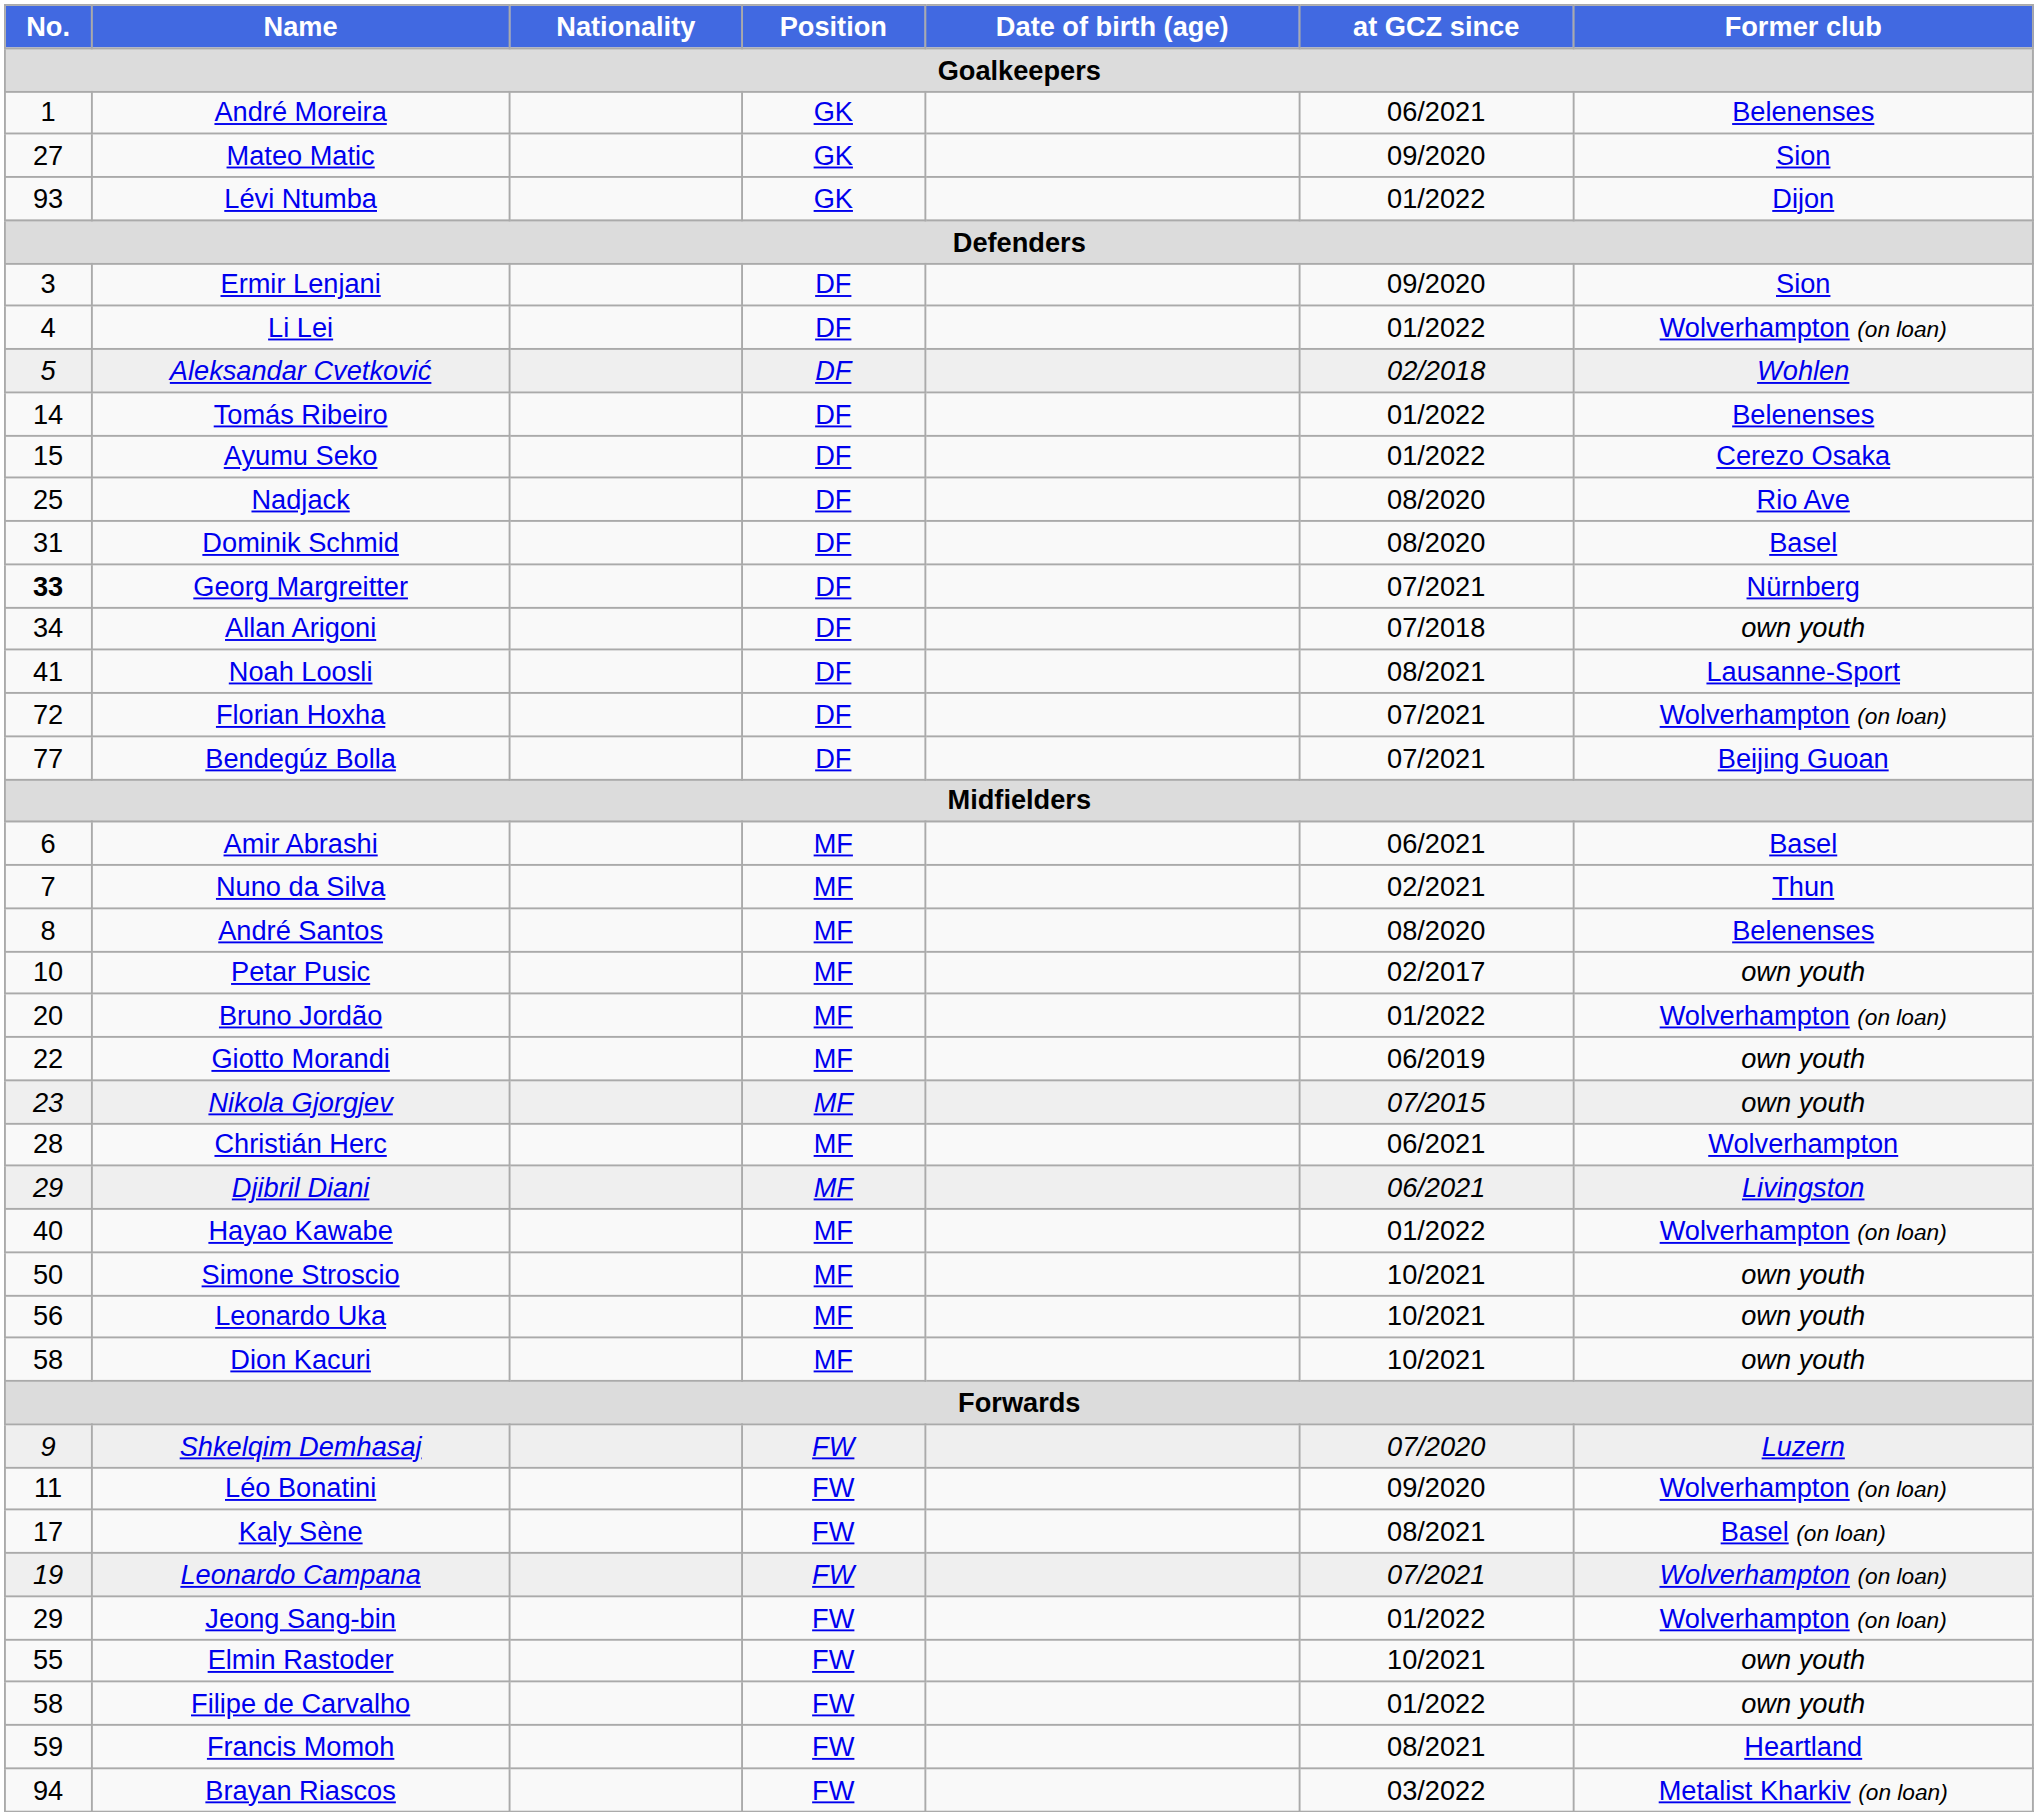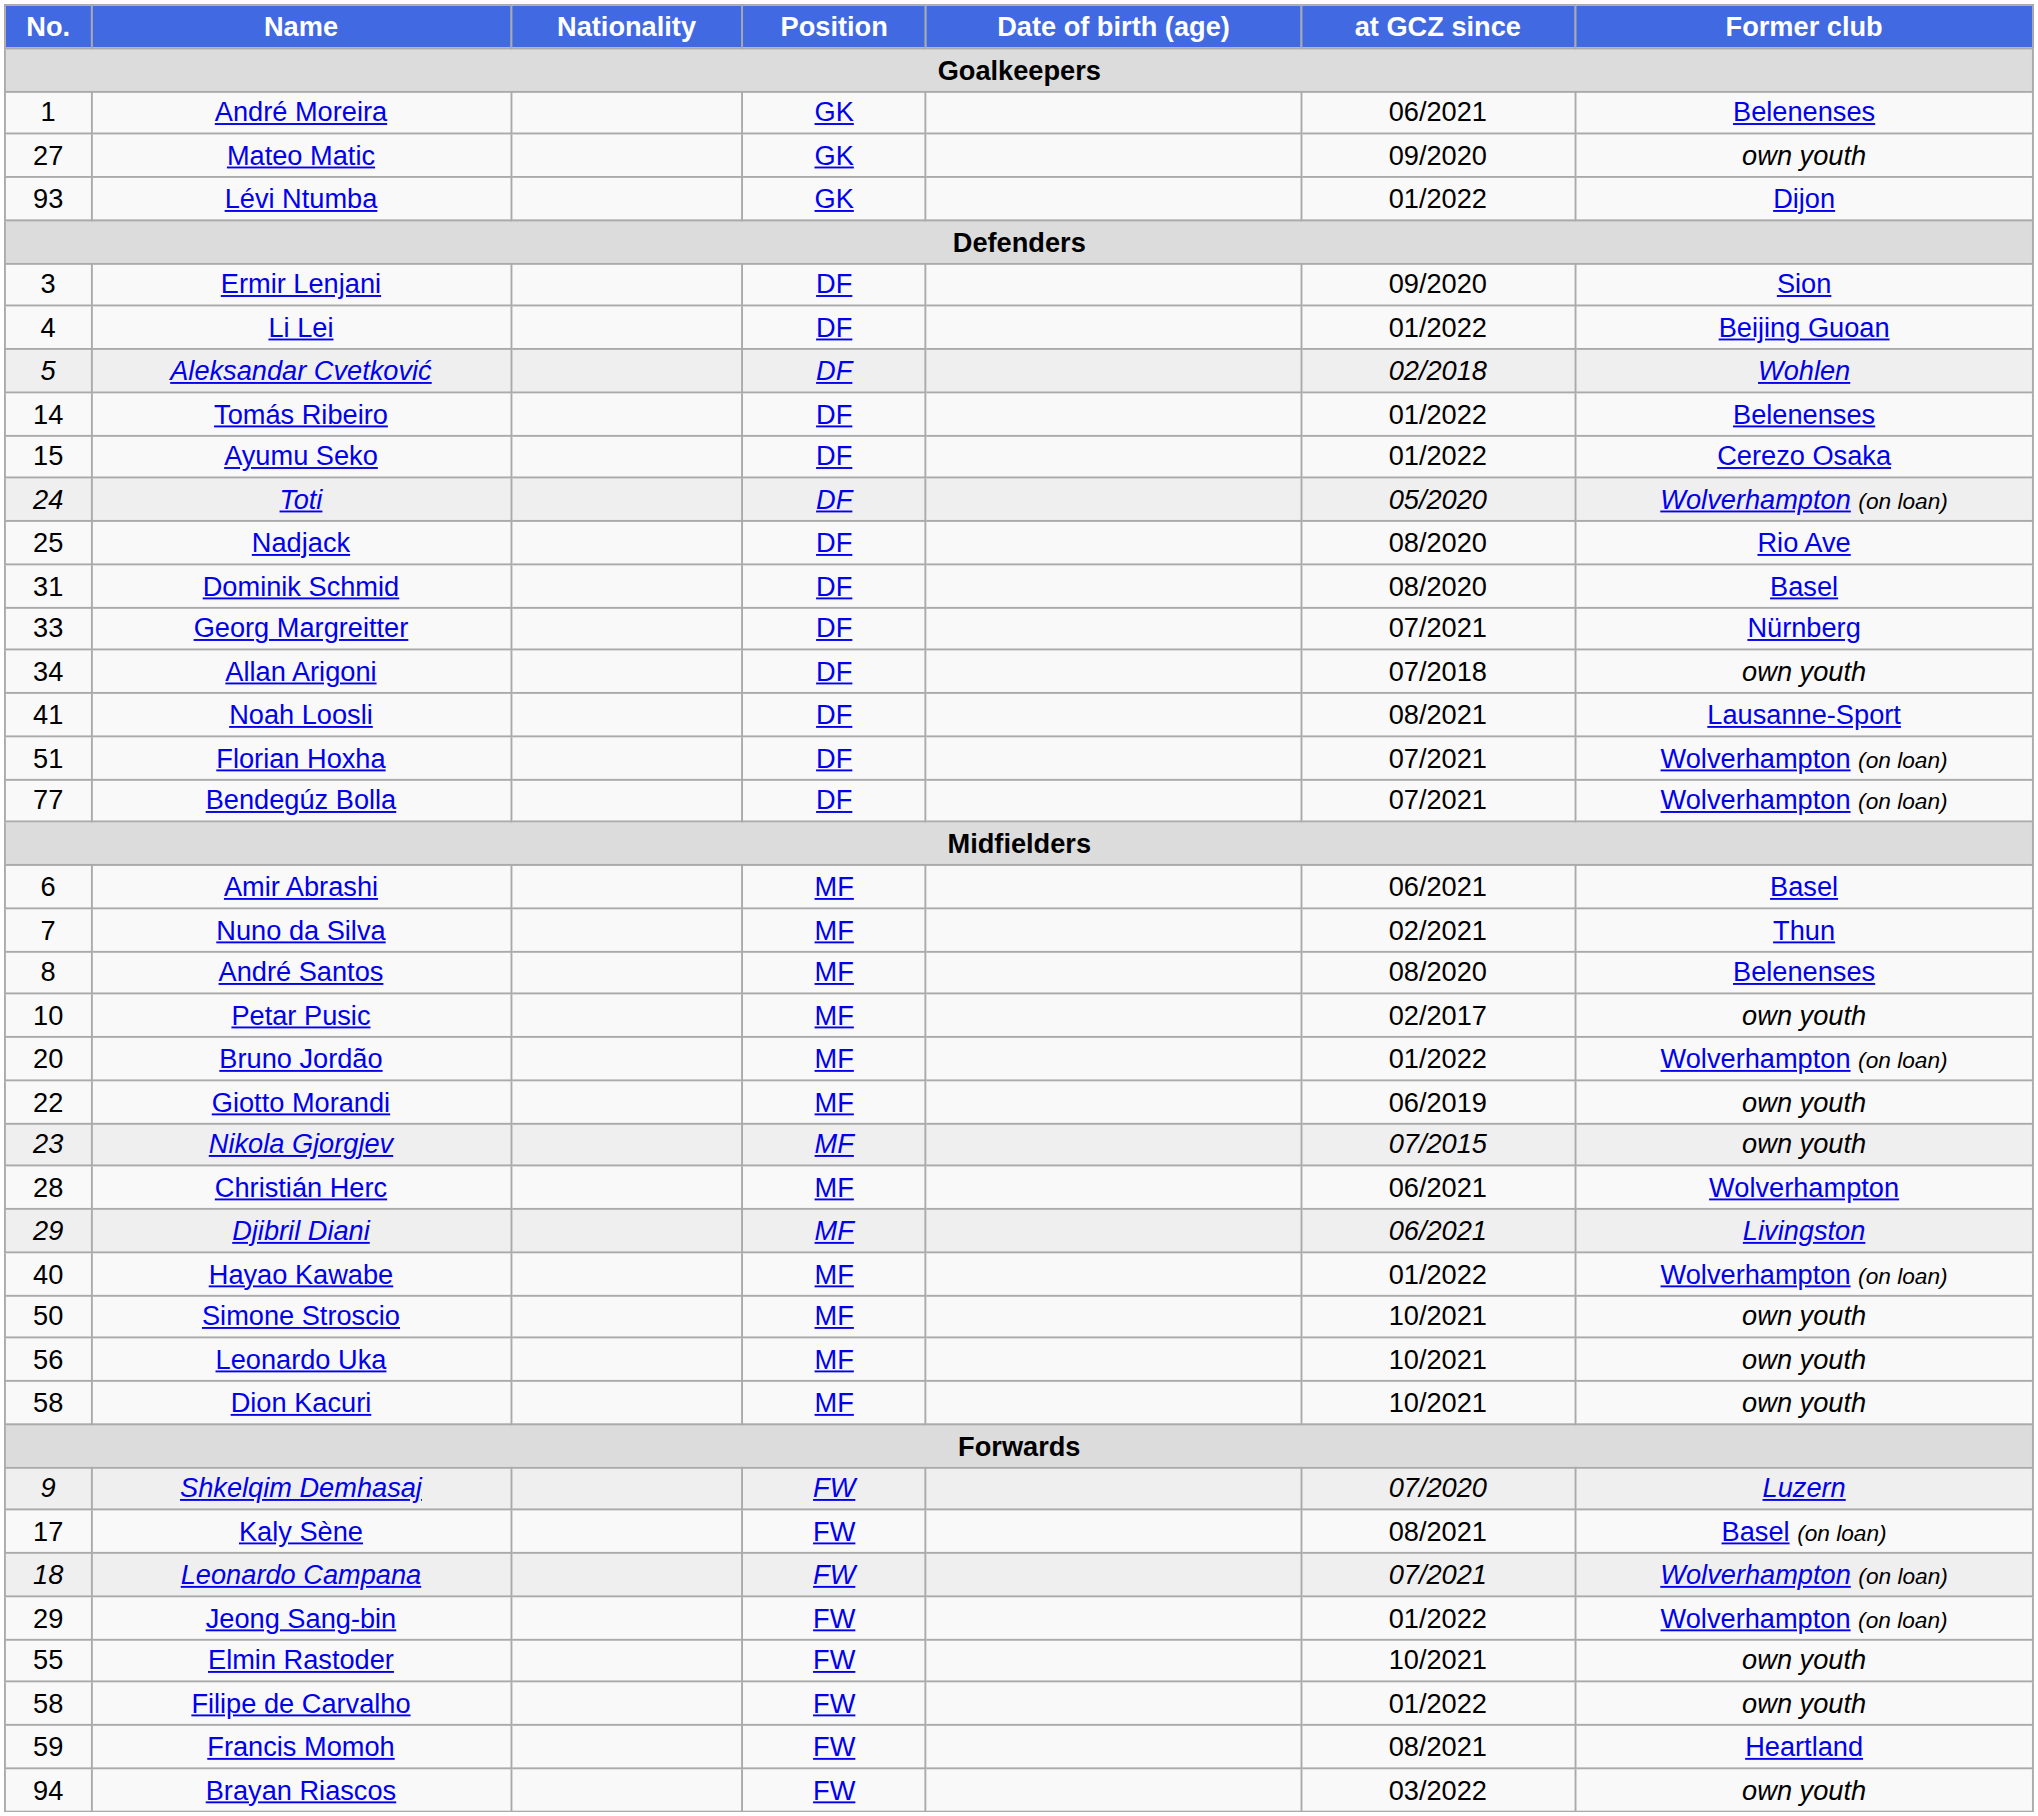Mateo Matic | Former club: Sion -> own youth
Li Lei | Former club: Wolverhampton (on loan) -> Beijing Guoan
+ row: 24 | Toti | DF | 05/2020 | Wolverhampton (on loan)
Georg Margreitter | No.: bold -> normal
Florian Hoxha | No.: 72 -> 51
Bendegúz Bolla | Former club: Beijing Guoan -> Wolverhampton (on loan)
- row: 11 | Léo Bonatini | FW | 09/2020 | Wolverhampton (on loan)
Leonardo Campana | No.: 19 -> 18
Brayan Riascos | Former club: Metalist Kharkiv (on loan) -> own youth
